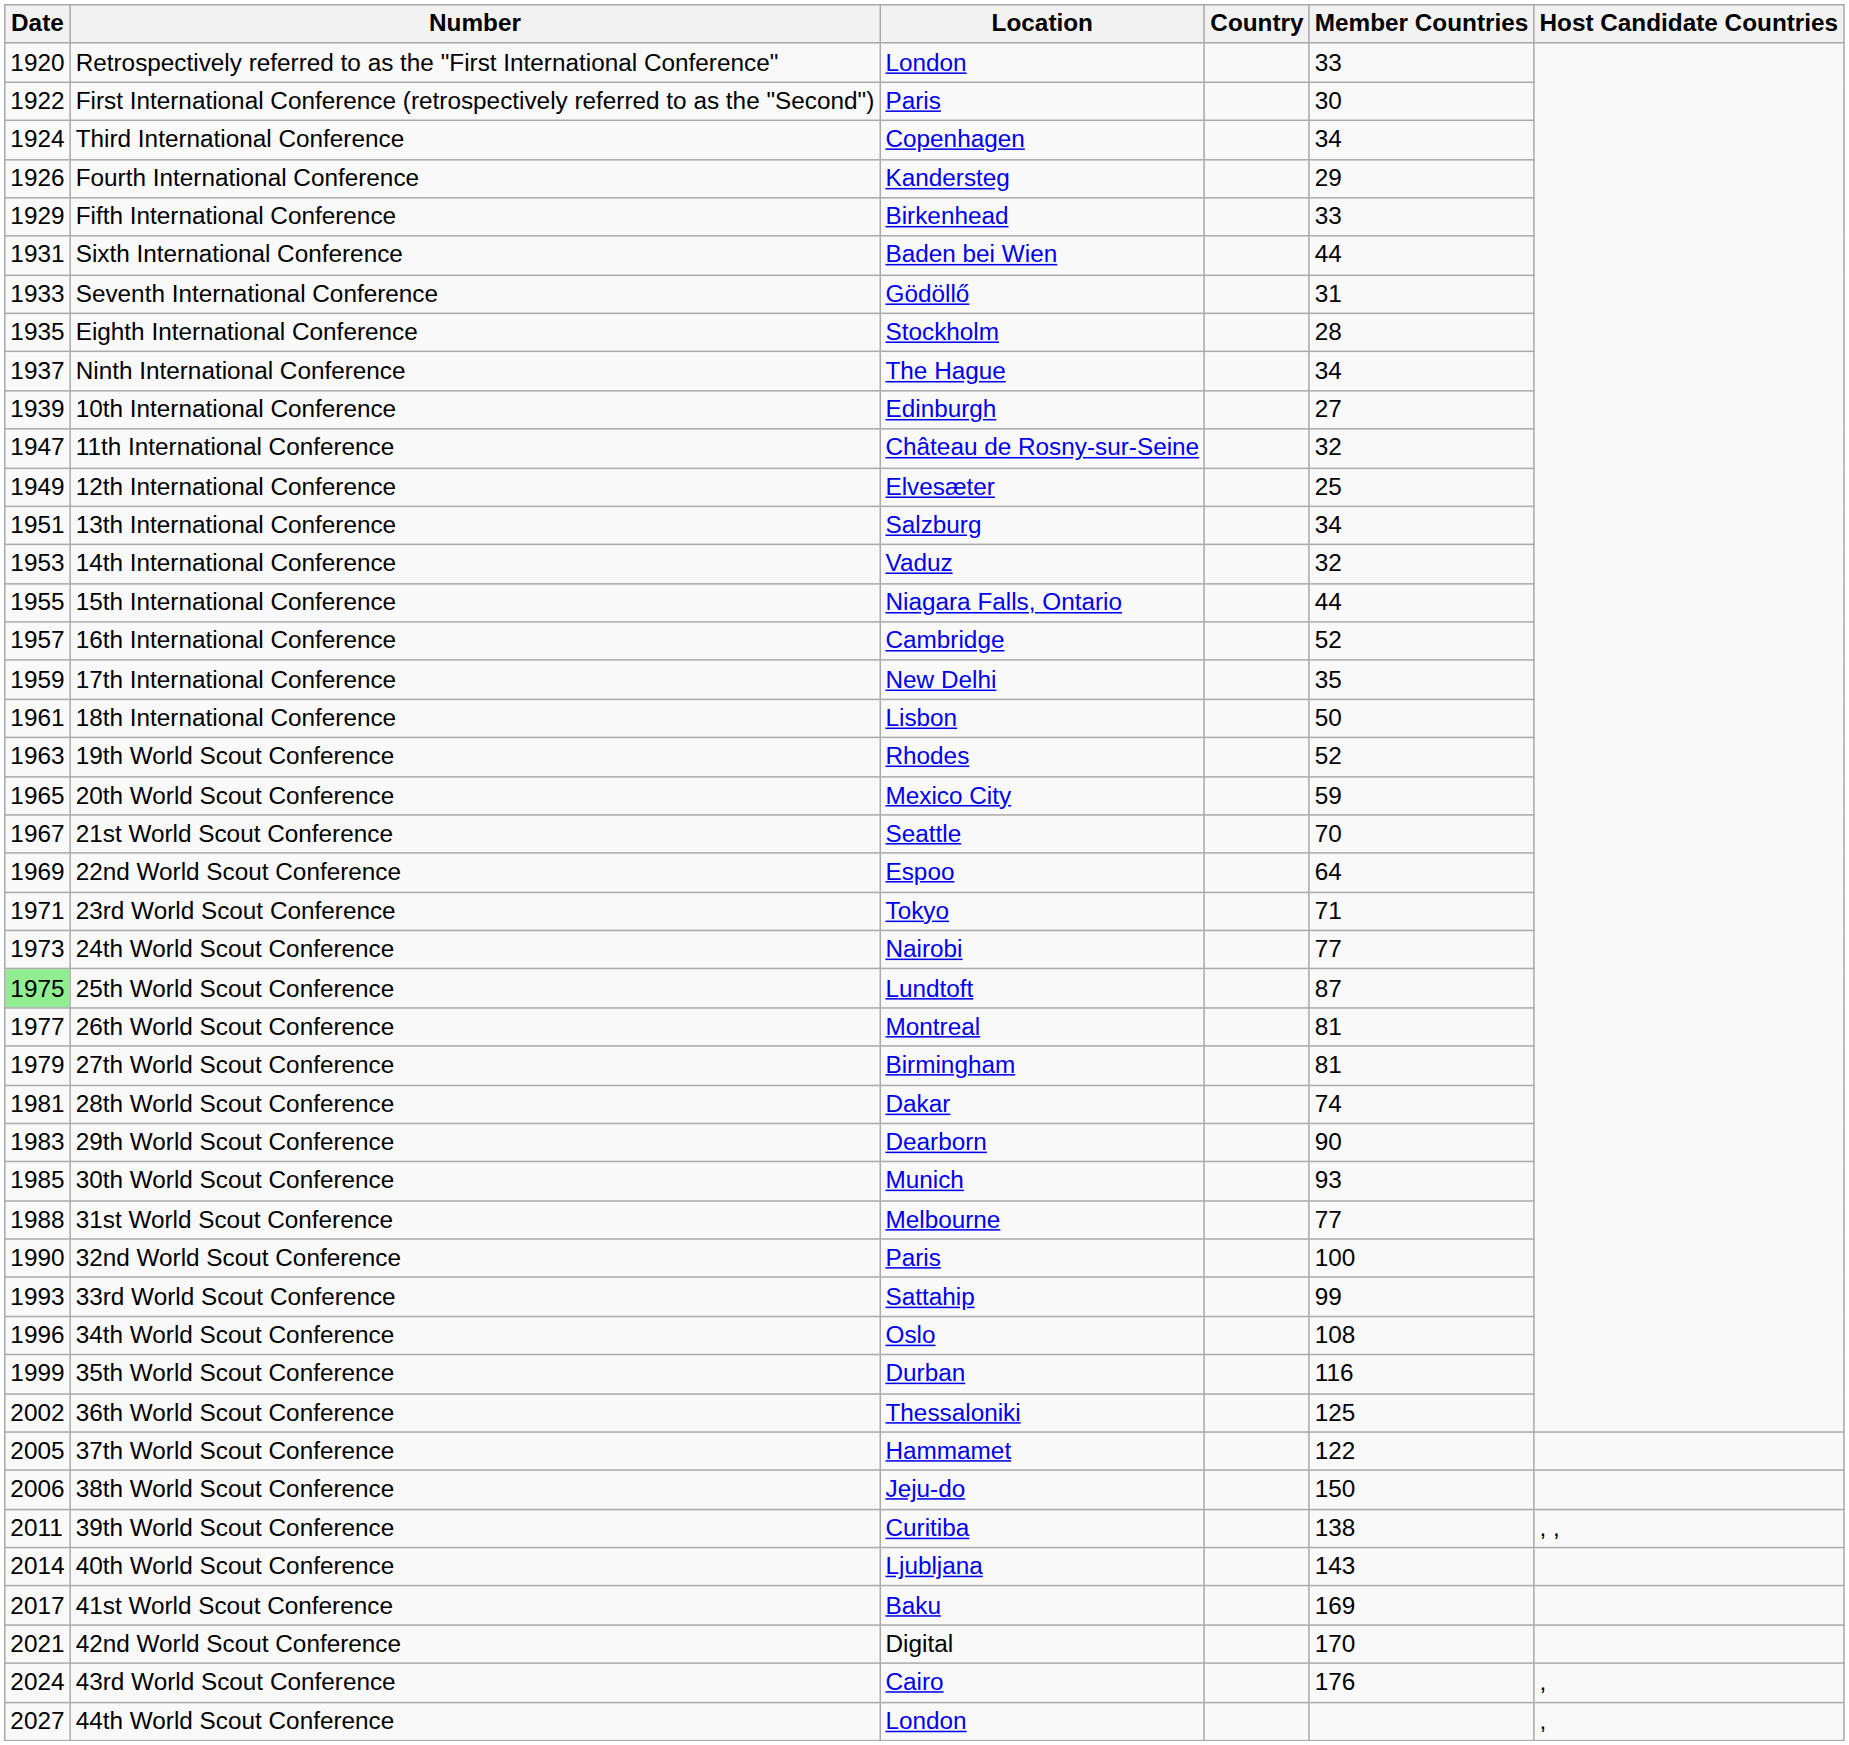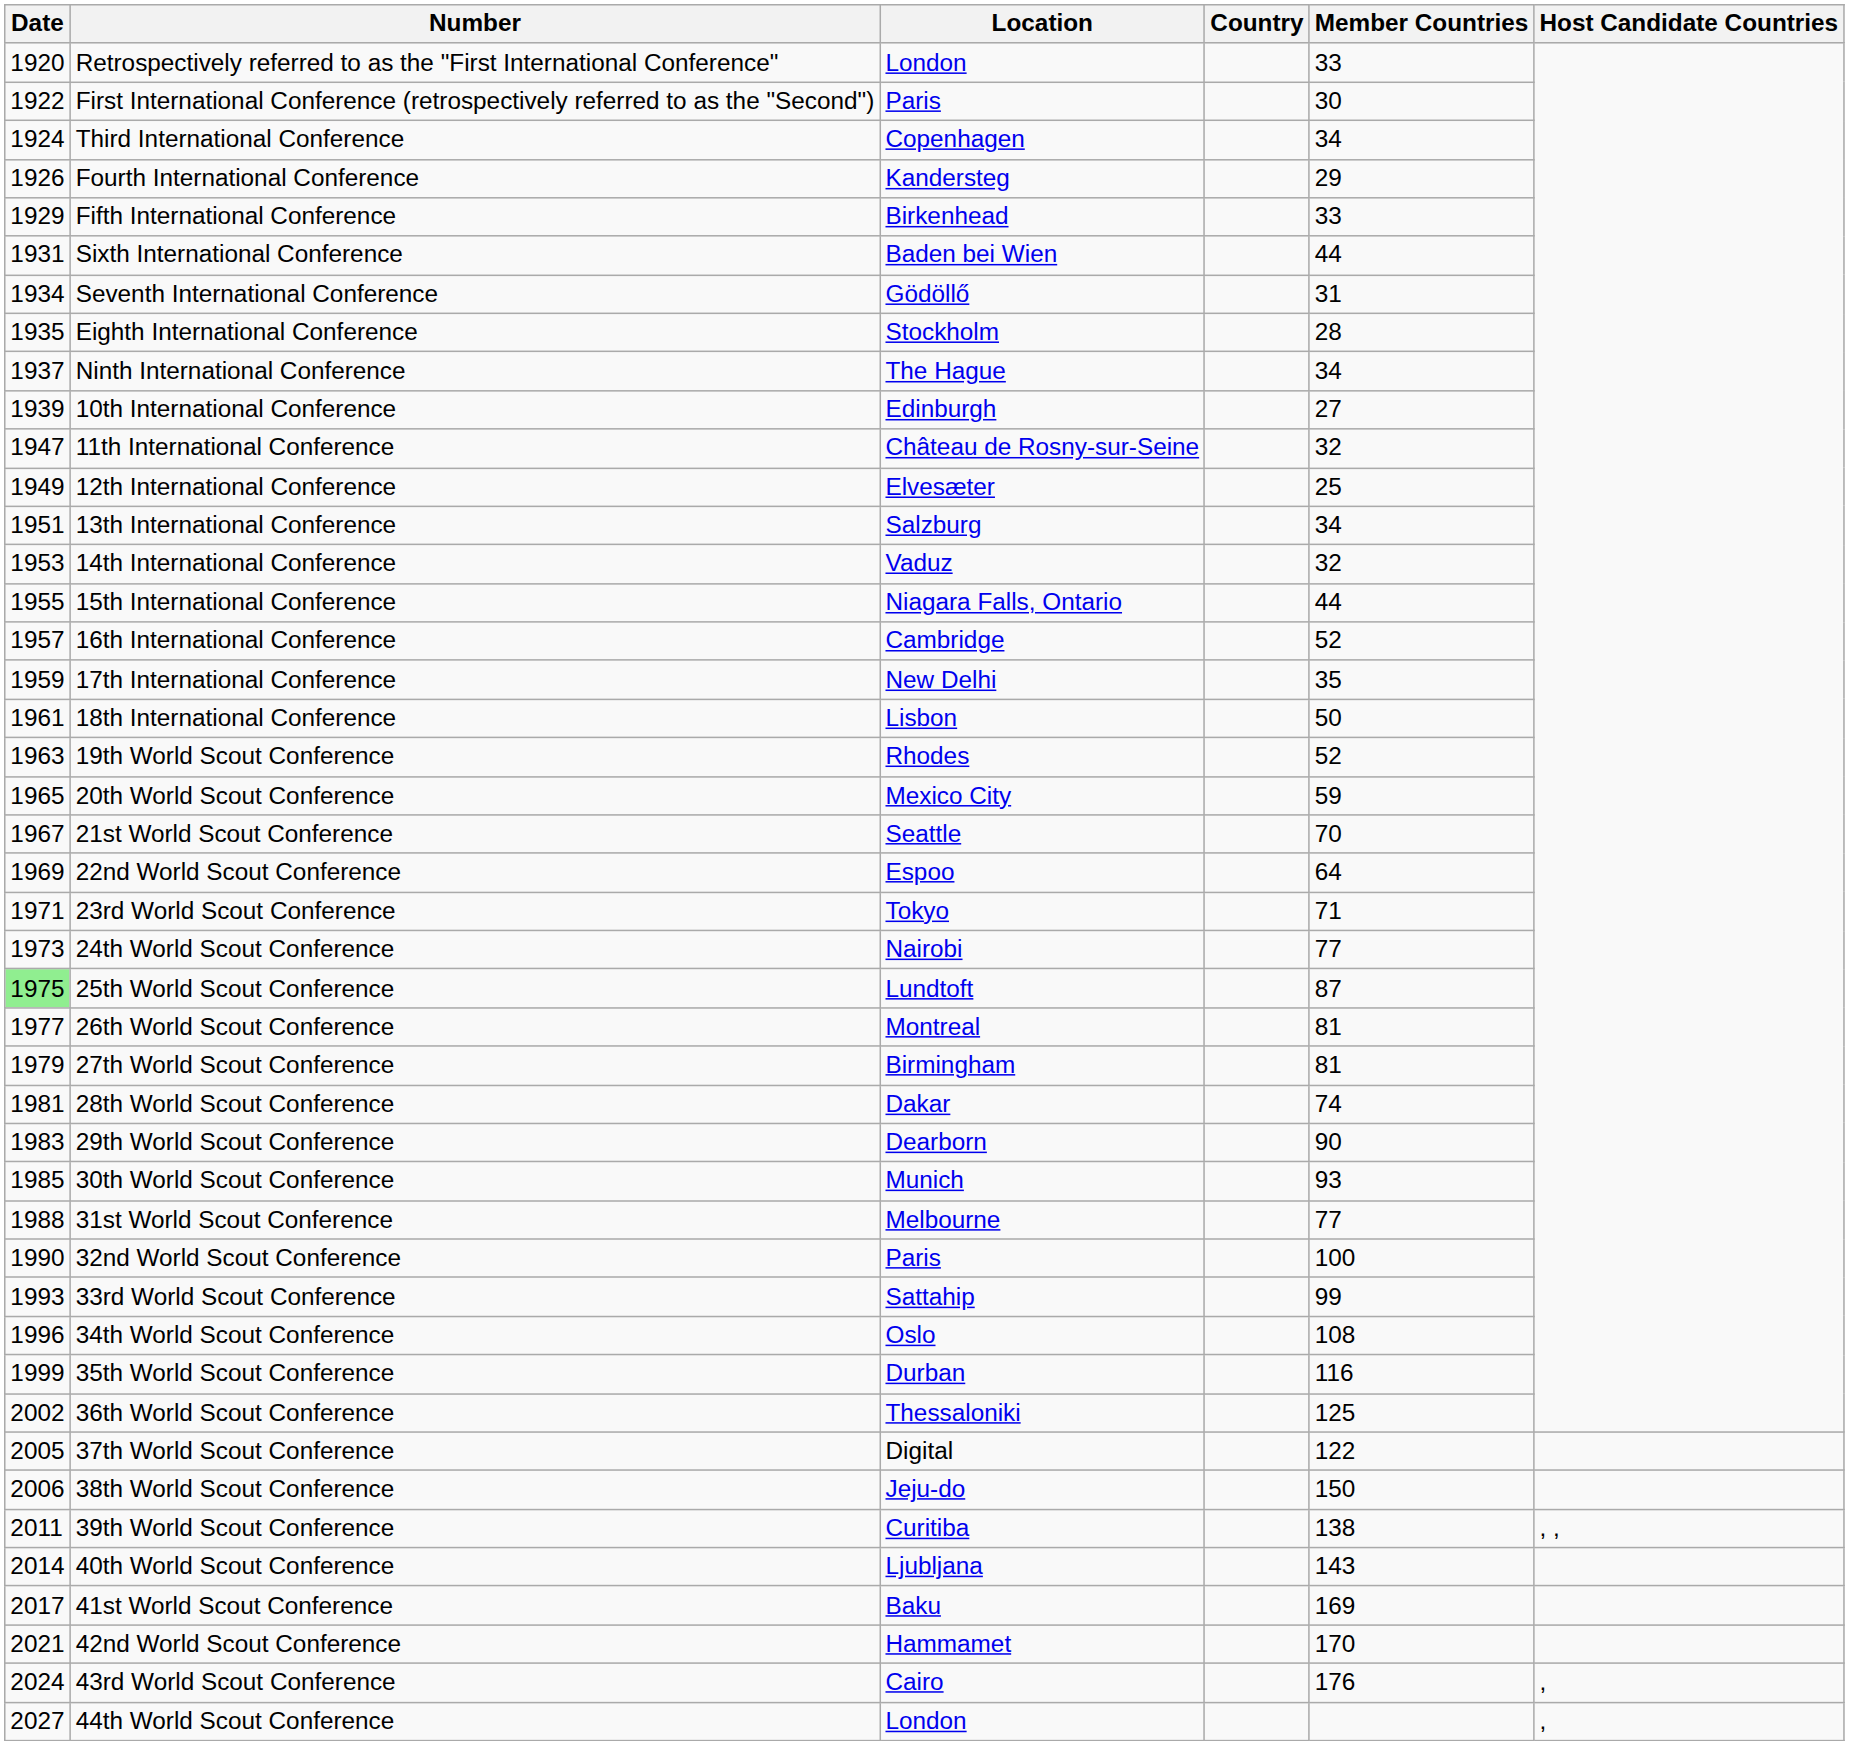Seventh International Conference | Date: 1933 -> 1934
37th World Scout Conference | Location: Hammamet -> Digital
42nd World Scout Conference | Location: Digital -> Hammamet
